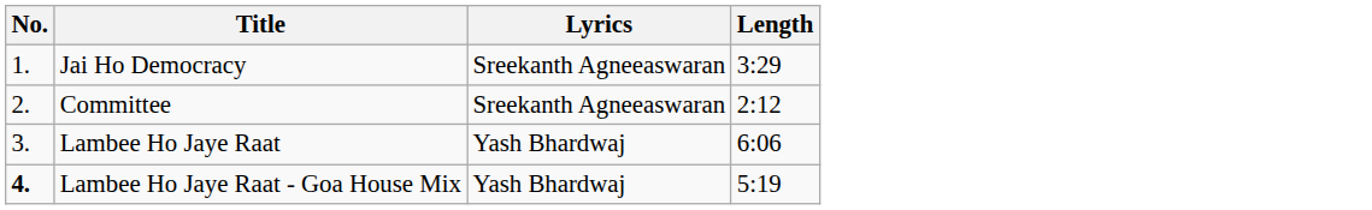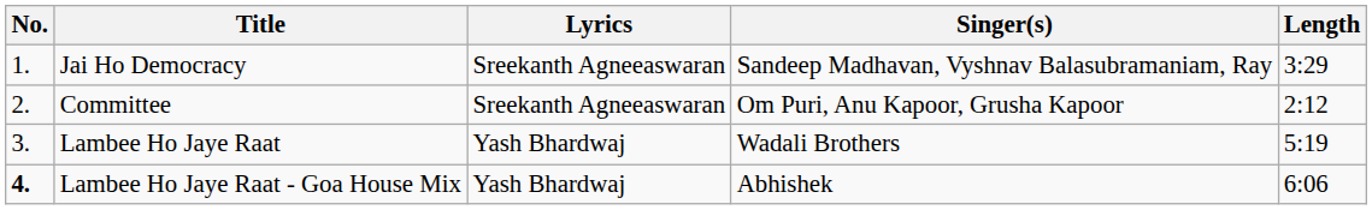+ column: Singer(s) | Sandeep Madhavan, Vyshnav Balasubramaniam, Ray | Om Puri, Anu Kapoor, Grusha Kapoor | Wadali Brothers | Abhishek
Lambee Ho Jaye Raat | Length: 6:06 -> 5:19
Lambee Ho Jaye Raat - Goa House Mix | Length: 5:19 -> 6:06
